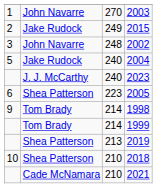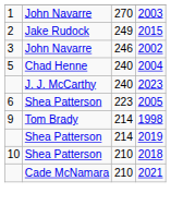2002 | column 3: 248 -> 246
2004 | column 2: Jake Rudock -> Chad Henne
- row: Tom Brady | 214 | 1999
2019 | column 3: 213 -> 214
